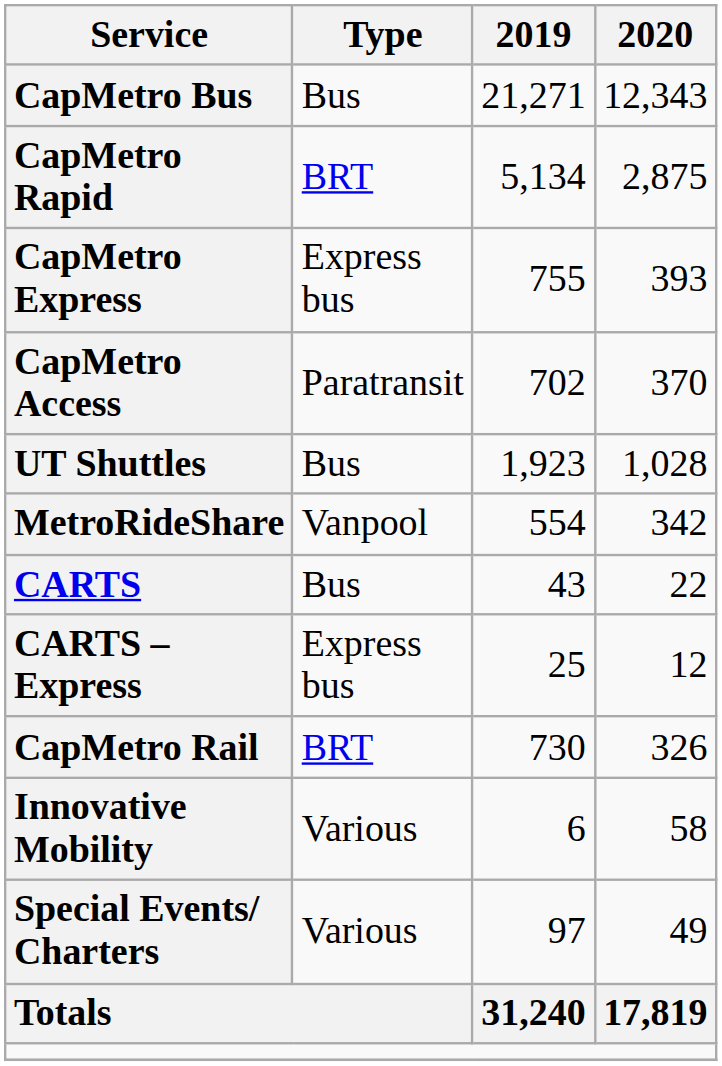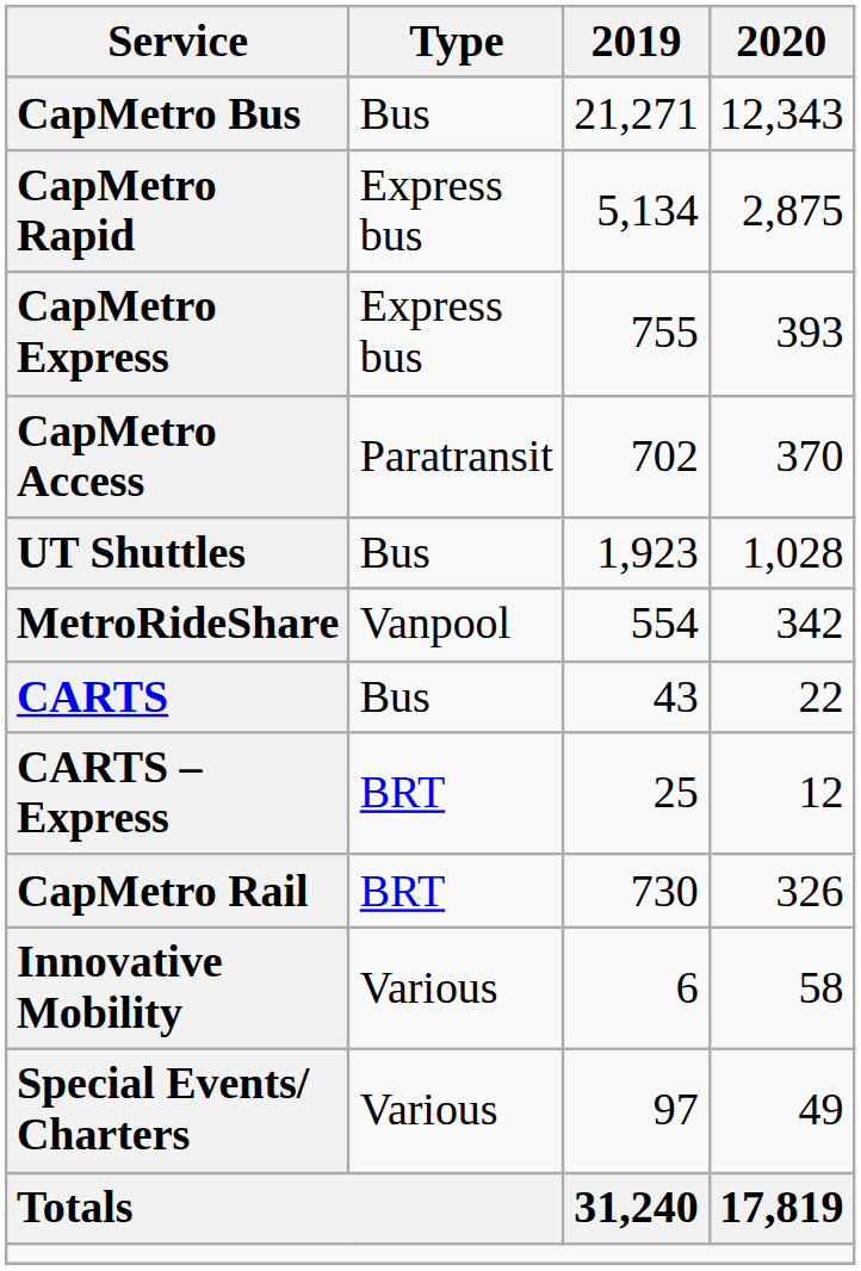CapMetro Rapid | Type: BRT -> Express bus
CARTS – Express | Type: Express bus -> BRT
